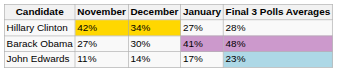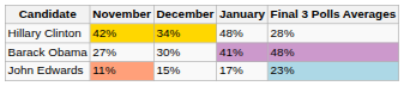Hillary Clinton | January: 27% -> 48%
John Edwards | November: no background -> lightsalmon background
John Edwards | December: 14% -> 15%
